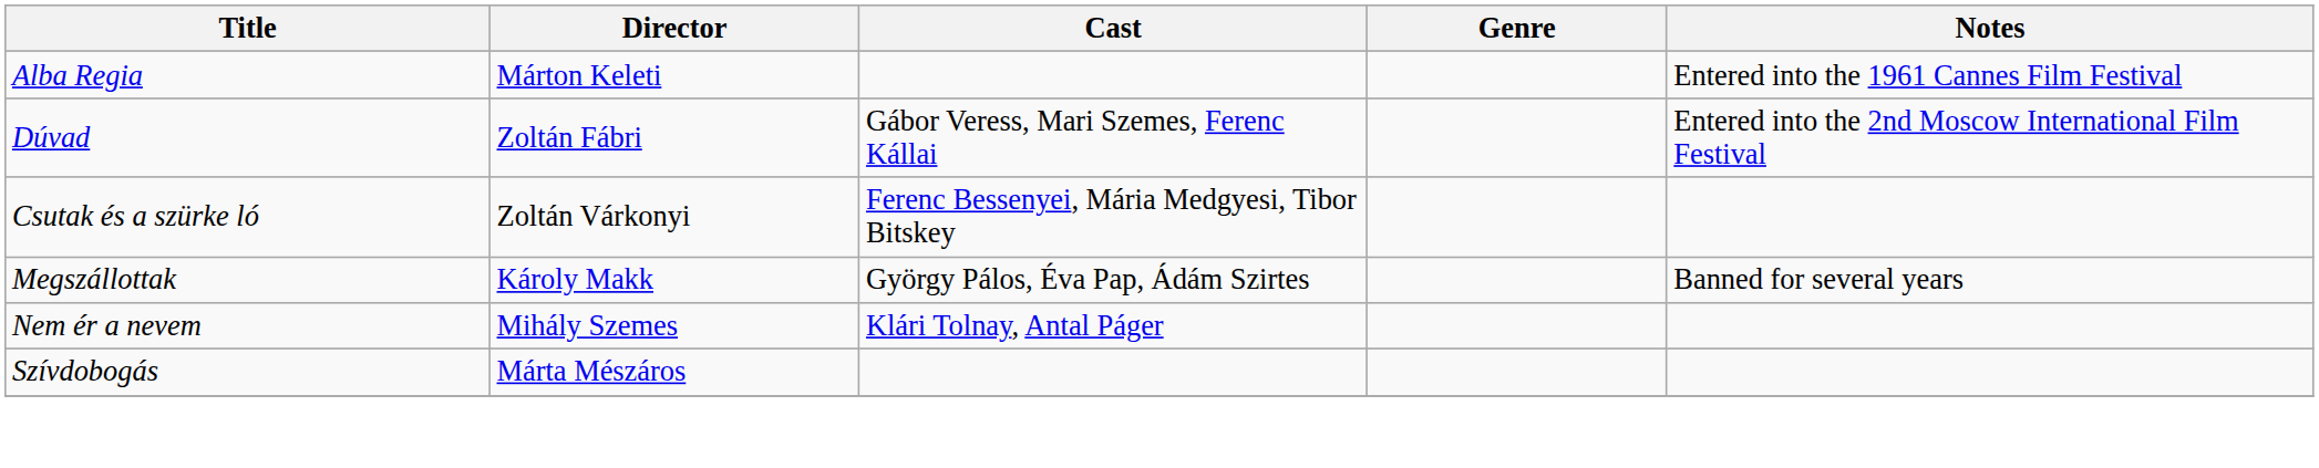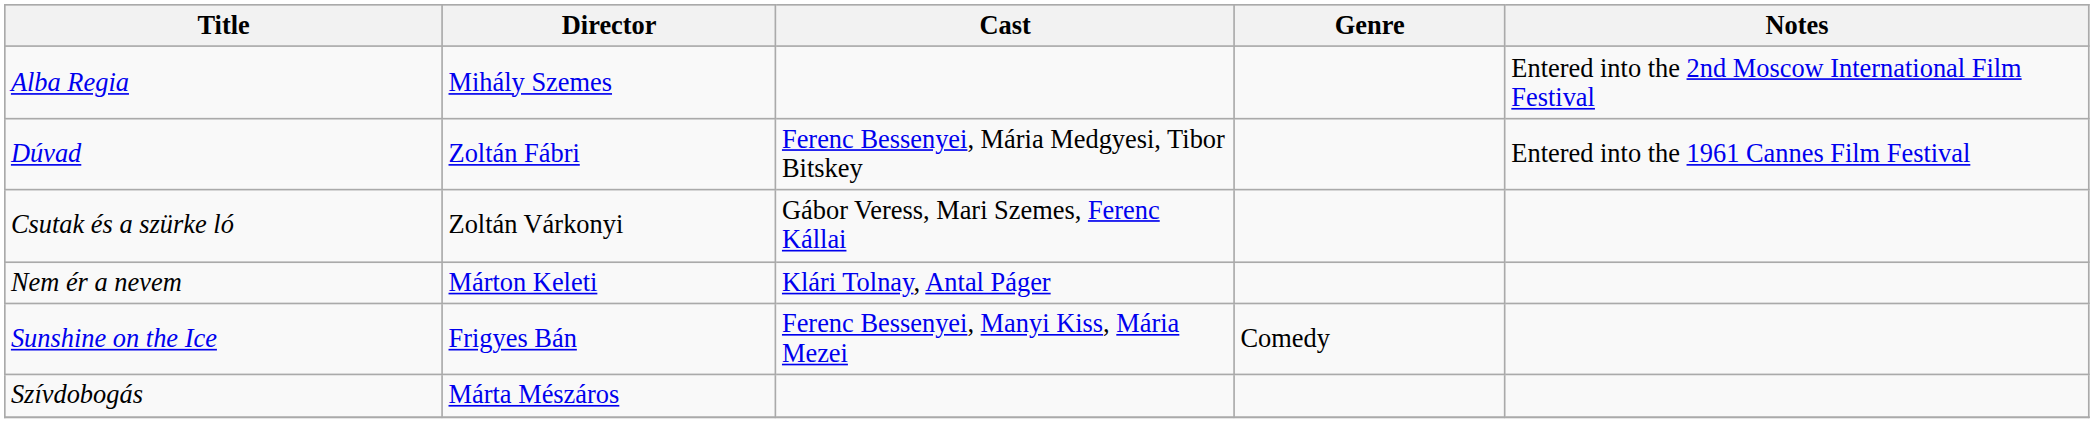Alba Regia | Director: Márton Keleti -> Mihály Szemes
Alba Regia | Notes: Entered into the 1961 Cannes Film Festival -> Entered into the 2nd Moscow International Film Festival
Dúvad | Cast: Gábor Veress, Mari Szemes, Ferenc Kállai -> Ferenc Bessenyei, Mária Medgyesi, Tibor Bitskey
Dúvad | Notes: Entered into the 2nd Moscow International Film Festival -> Entered into the 1961 Cannes Film Festival
Csutak és a szürke ló | Cast: Ferenc Bessenyei, Mária Medgyesi, Tibor Bitskey -> Gábor Veress, Mari Szemes, Ferenc Kállai
- row: Megszállottak | Károly Makk | György Pálos, Éva Pap, Ádám Szirtes | Banned for several years
Nem ér a nevem | Director: Mihály Szemes -> Márton Keleti
+ row: Sunshine on the Ice | Frigyes Bán | Ferenc Bessenyei, Manyi Kiss, Mária Mezei | Comedy
